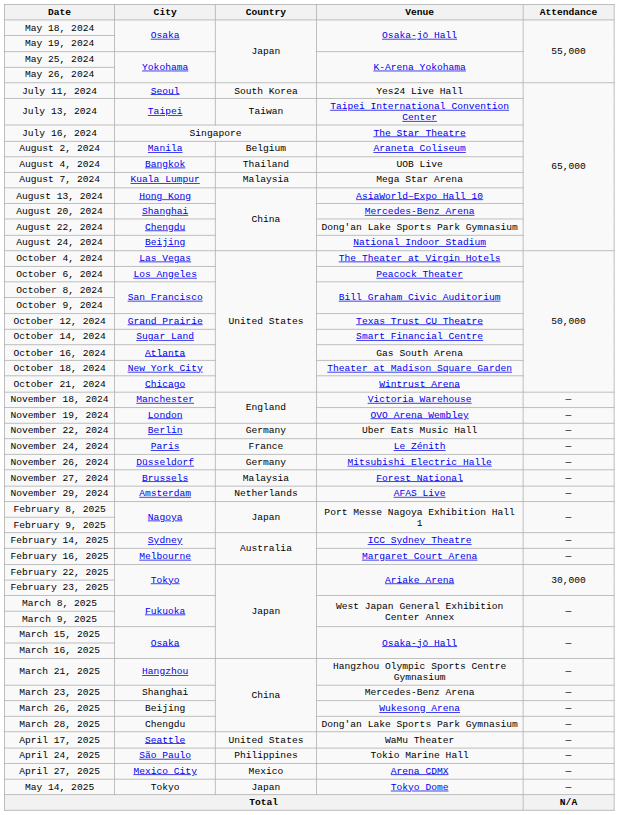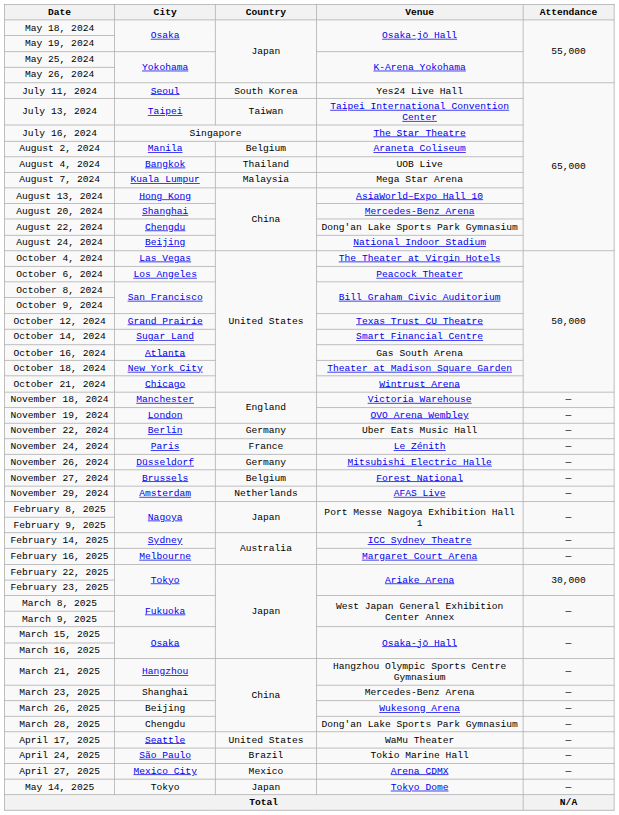November 27, 2024 | Country: Malaysia -> Belgium
April 24, 2025 | Country: Philippines -> Brazil
